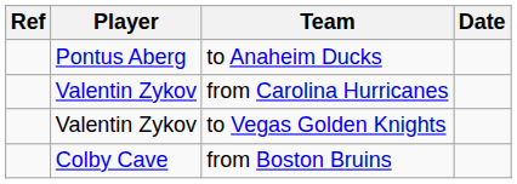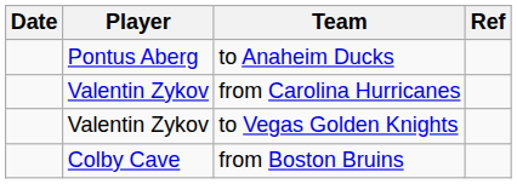columns swapped: Date <-> Ref
